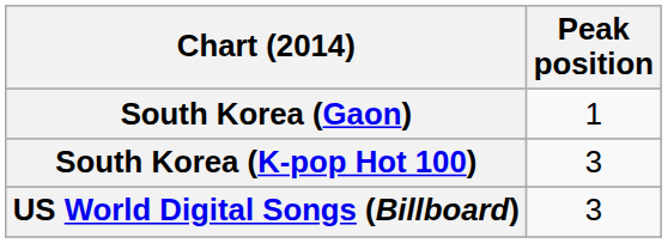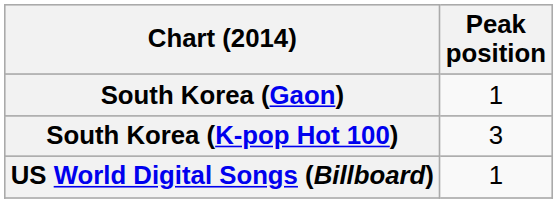US World Digital Songs (Billboard) | Peak position: 3 -> 1
